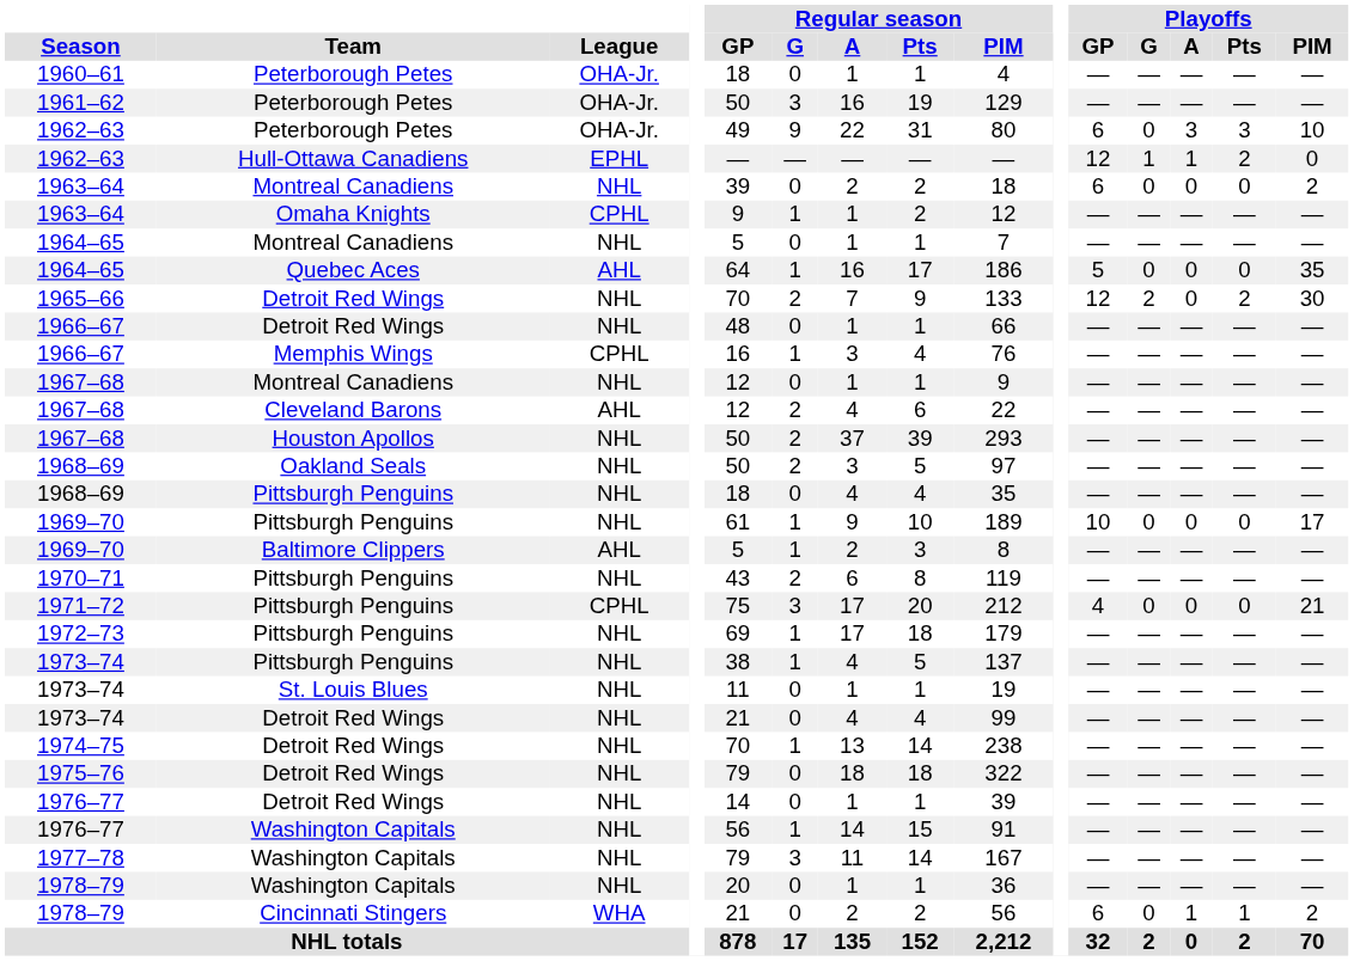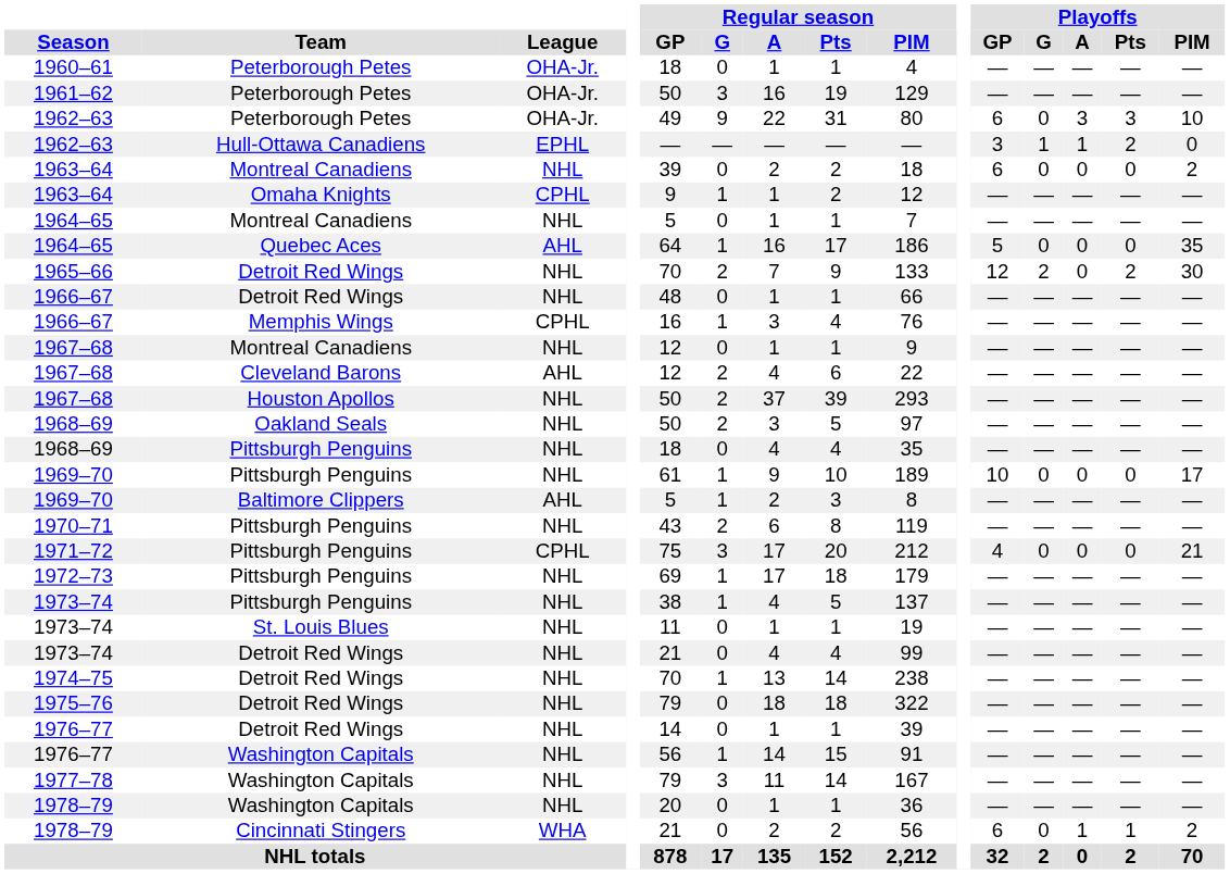1962–63 / Hull-Ottawa Canadiens | Playoffs / GP: 12 -> 3
